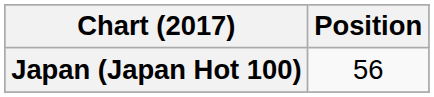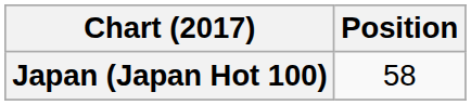Japan (Japan Hot 100) | Position: 56 -> 58
